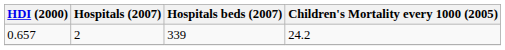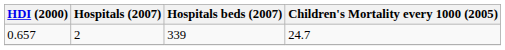0.657 | Children's Mortality every 1000 (2005): 24.2 -> 24.7
